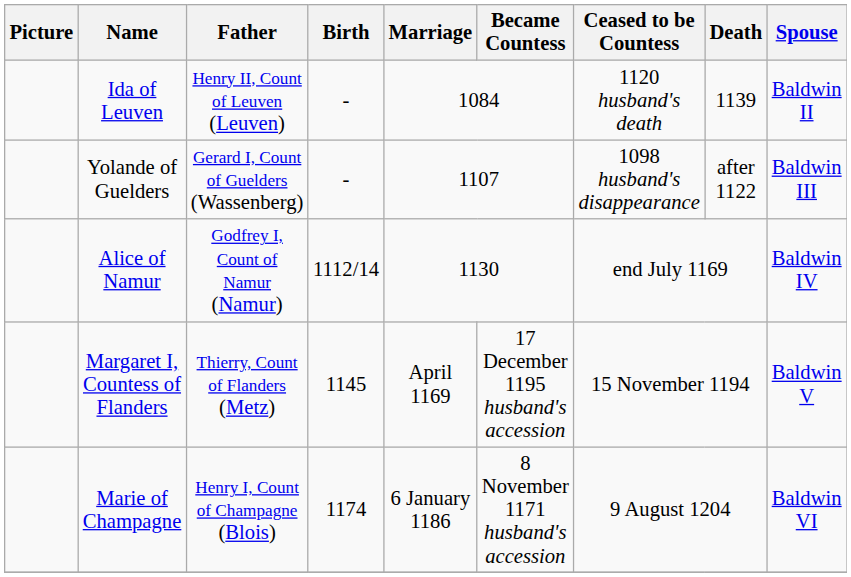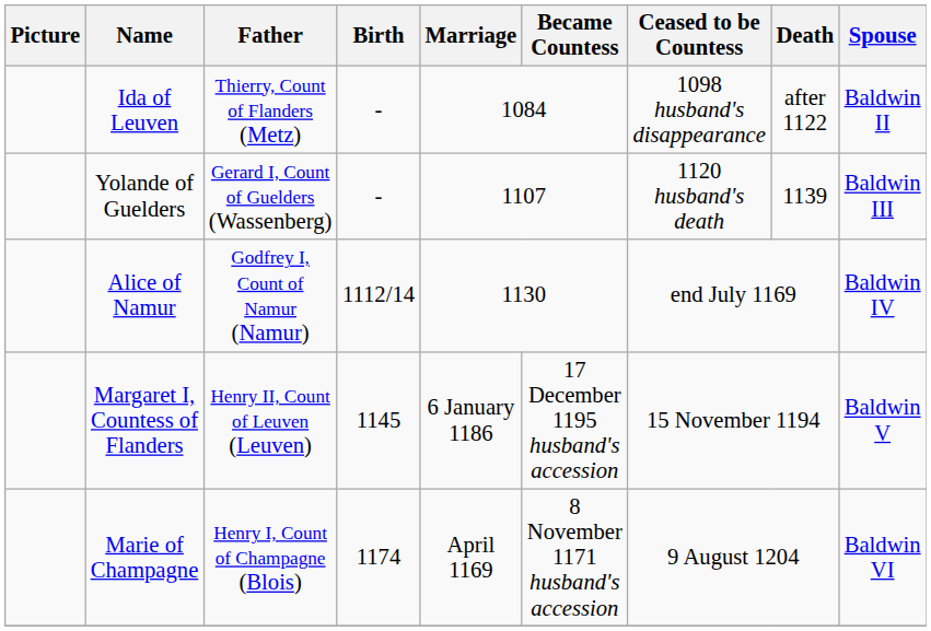Ida of Leuven | Father: Henry II, Count of Leuven (Leuven) -> Thierry, Count of Flanders (Metz)
Ida of Leuven | Ceased to be Countess: 1120 husband's death -> 1098 husband's disappearance
Ida of Leuven | Death: 1139 -> after 1122
Yolande of Guelders | Ceased to be Countess: 1098 husband's disappearance -> 1120 husband's death
Yolande of Guelders | Death: after 1122 -> 1139
Margaret I, Countess of Flanders | Father: Thierry, Count of Flanders (Metz) -> Henry II, Count of Leuven (Leuven)
Margaret I, Countess of Flanders | Marriage: April 1169 -> 6 January 1186
Marie of Champagne | Marriage: 6 January 1186 -> April 1169
